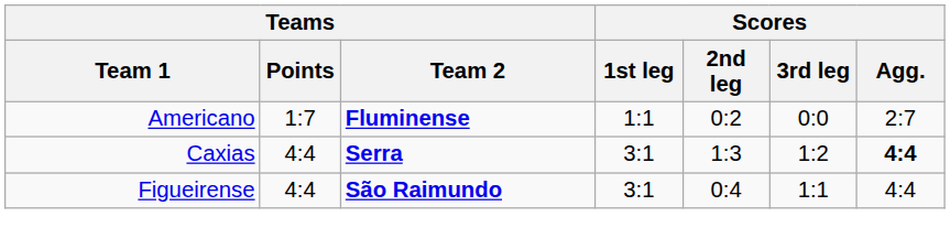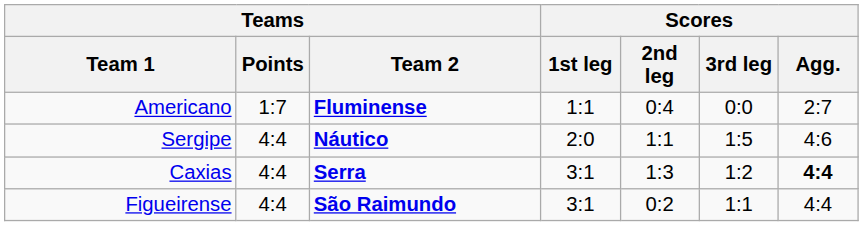Americano | Scores / 2nd leg: 0:2 -> 0:4
+ row: Sergipe | 4:4 | Náutico | 2:0 | 1:1 | 1:5 | 4:6
Figueirense | Scores / 2nd leg: 0:4 -> 0:2
